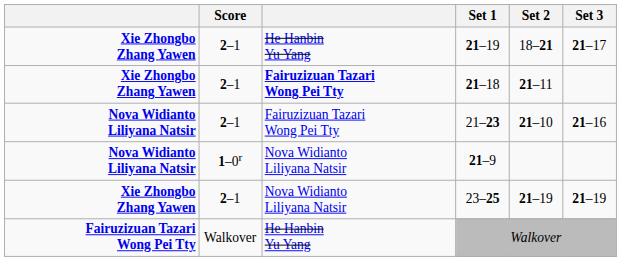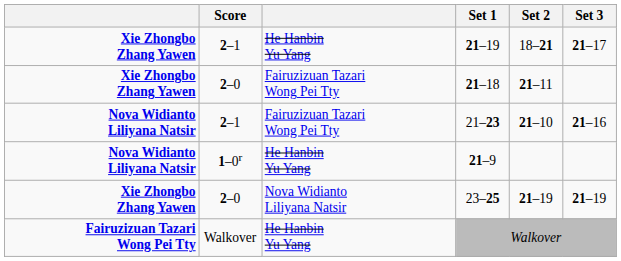21–18 | Score: 2–1 -> 2–0
21–18 | column 3: bold -> normal
21–9 | column 3: Nova Widianto Liliyana Natsir -> He Hanbin Yu Yang
23–25 | Score: 2–1 -> 2–0
